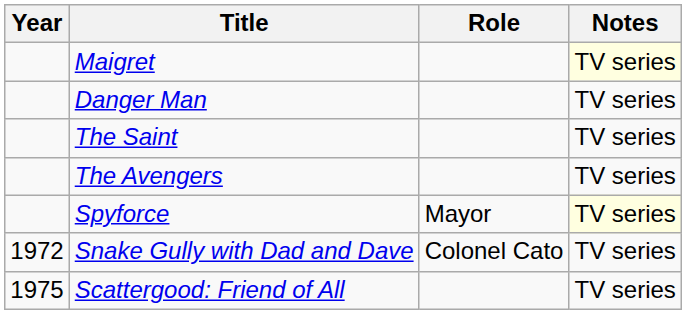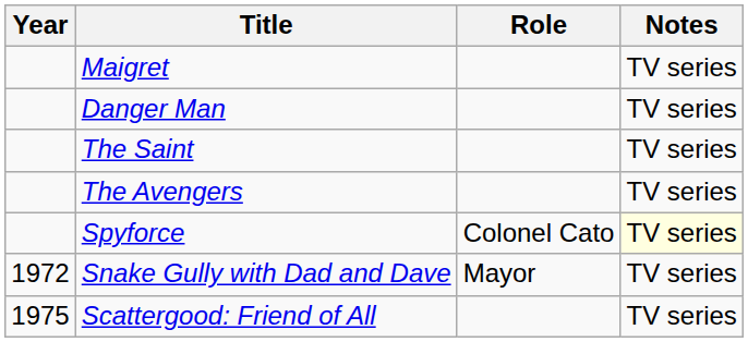Maigret | Notes: lightyellow background -> no background
Spyforce | Role: Mayor -> Colonel Cato
Snake Gully with Dad and Dave | Role: Colonel Cato -> Mayor
